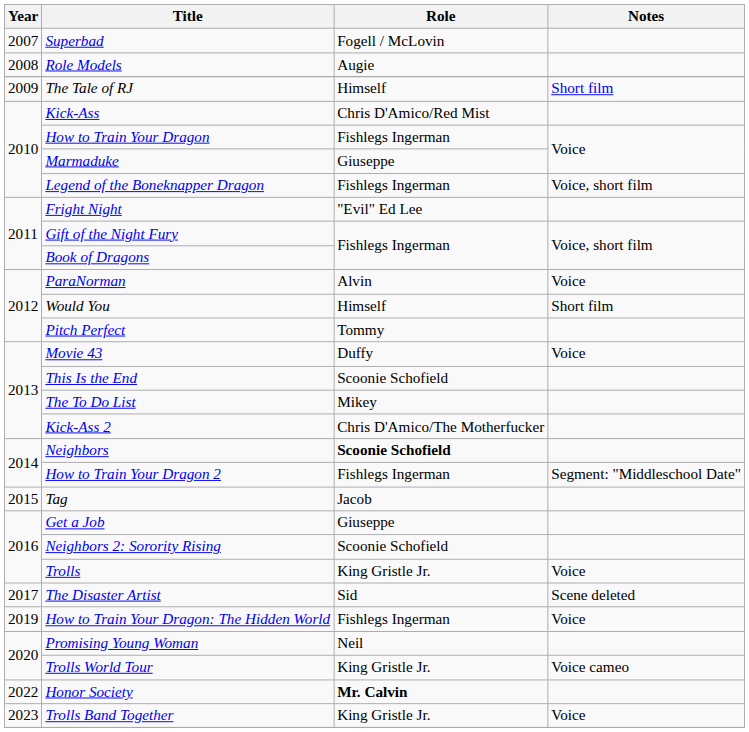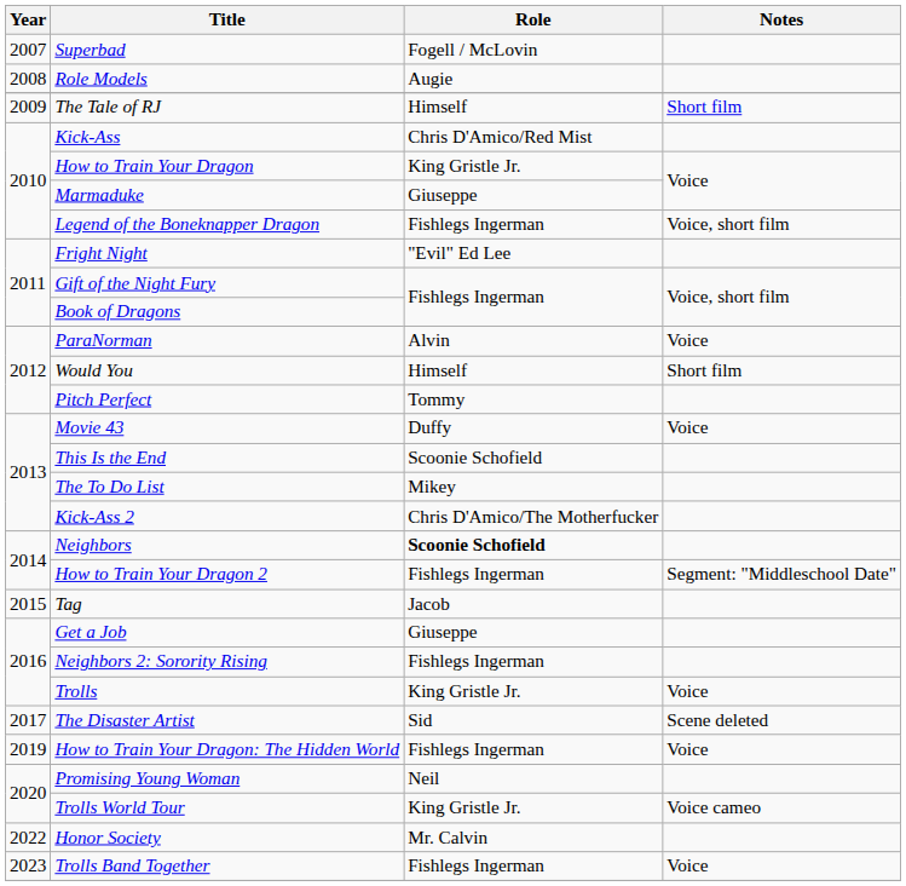How to Train Your Dragon | Role: Fishlegs Ingerman -> King Gristle Jr.
Neighbors 2: Sorority Rising | Role: Scoonie Schofield -> Fishlegs Ingerman
Honor Society | Role: bold -> normal
Trolls Band Together | Role: King Gristle Jr. -> Fishlegs Ingerman
